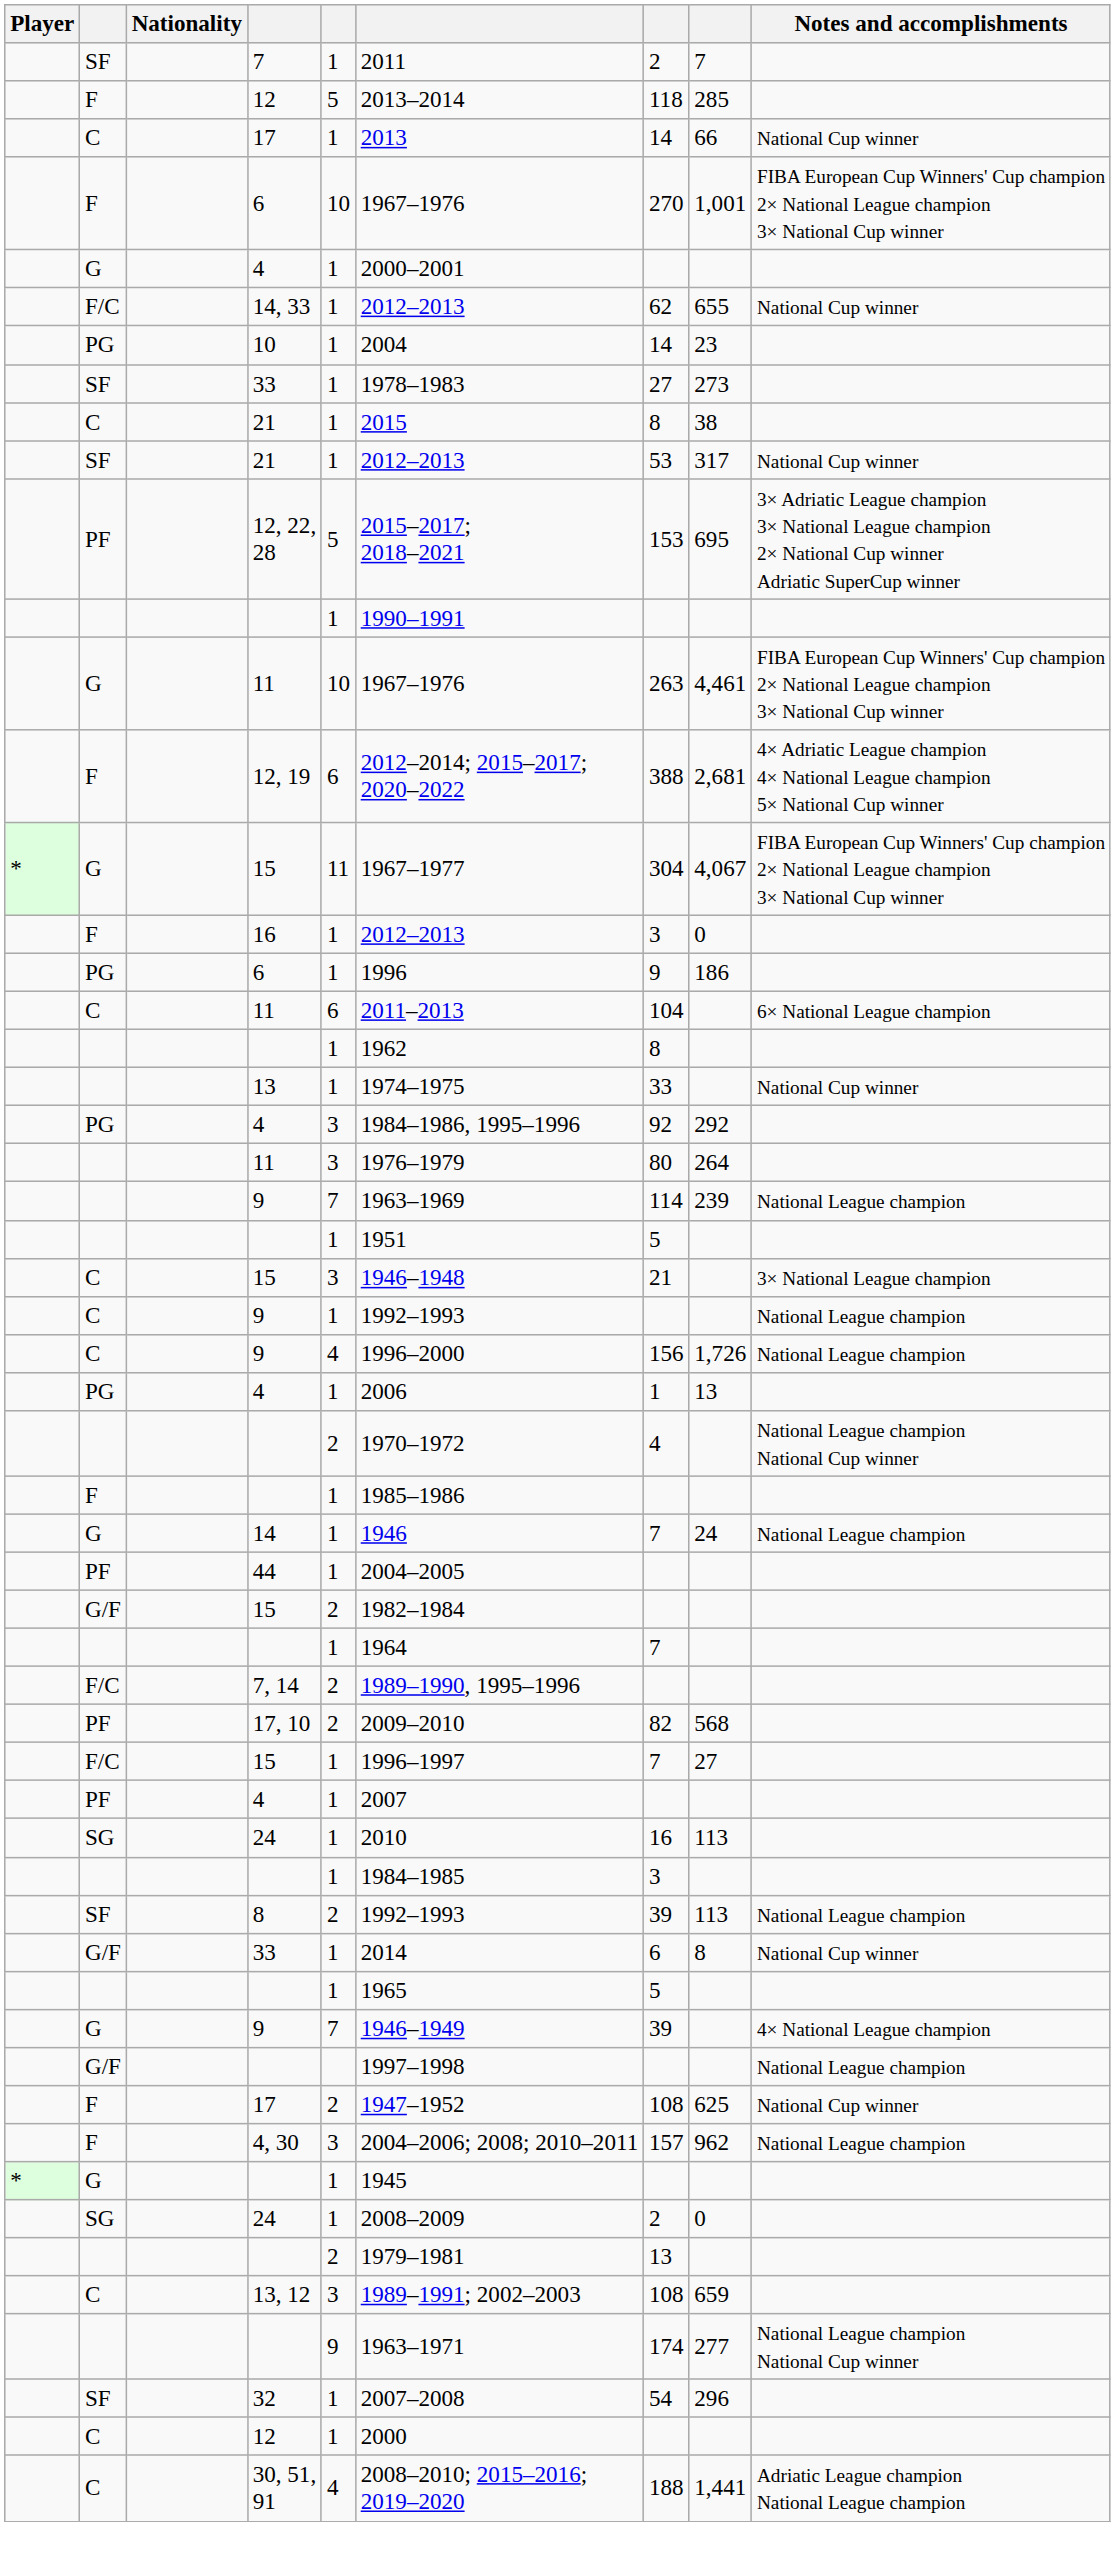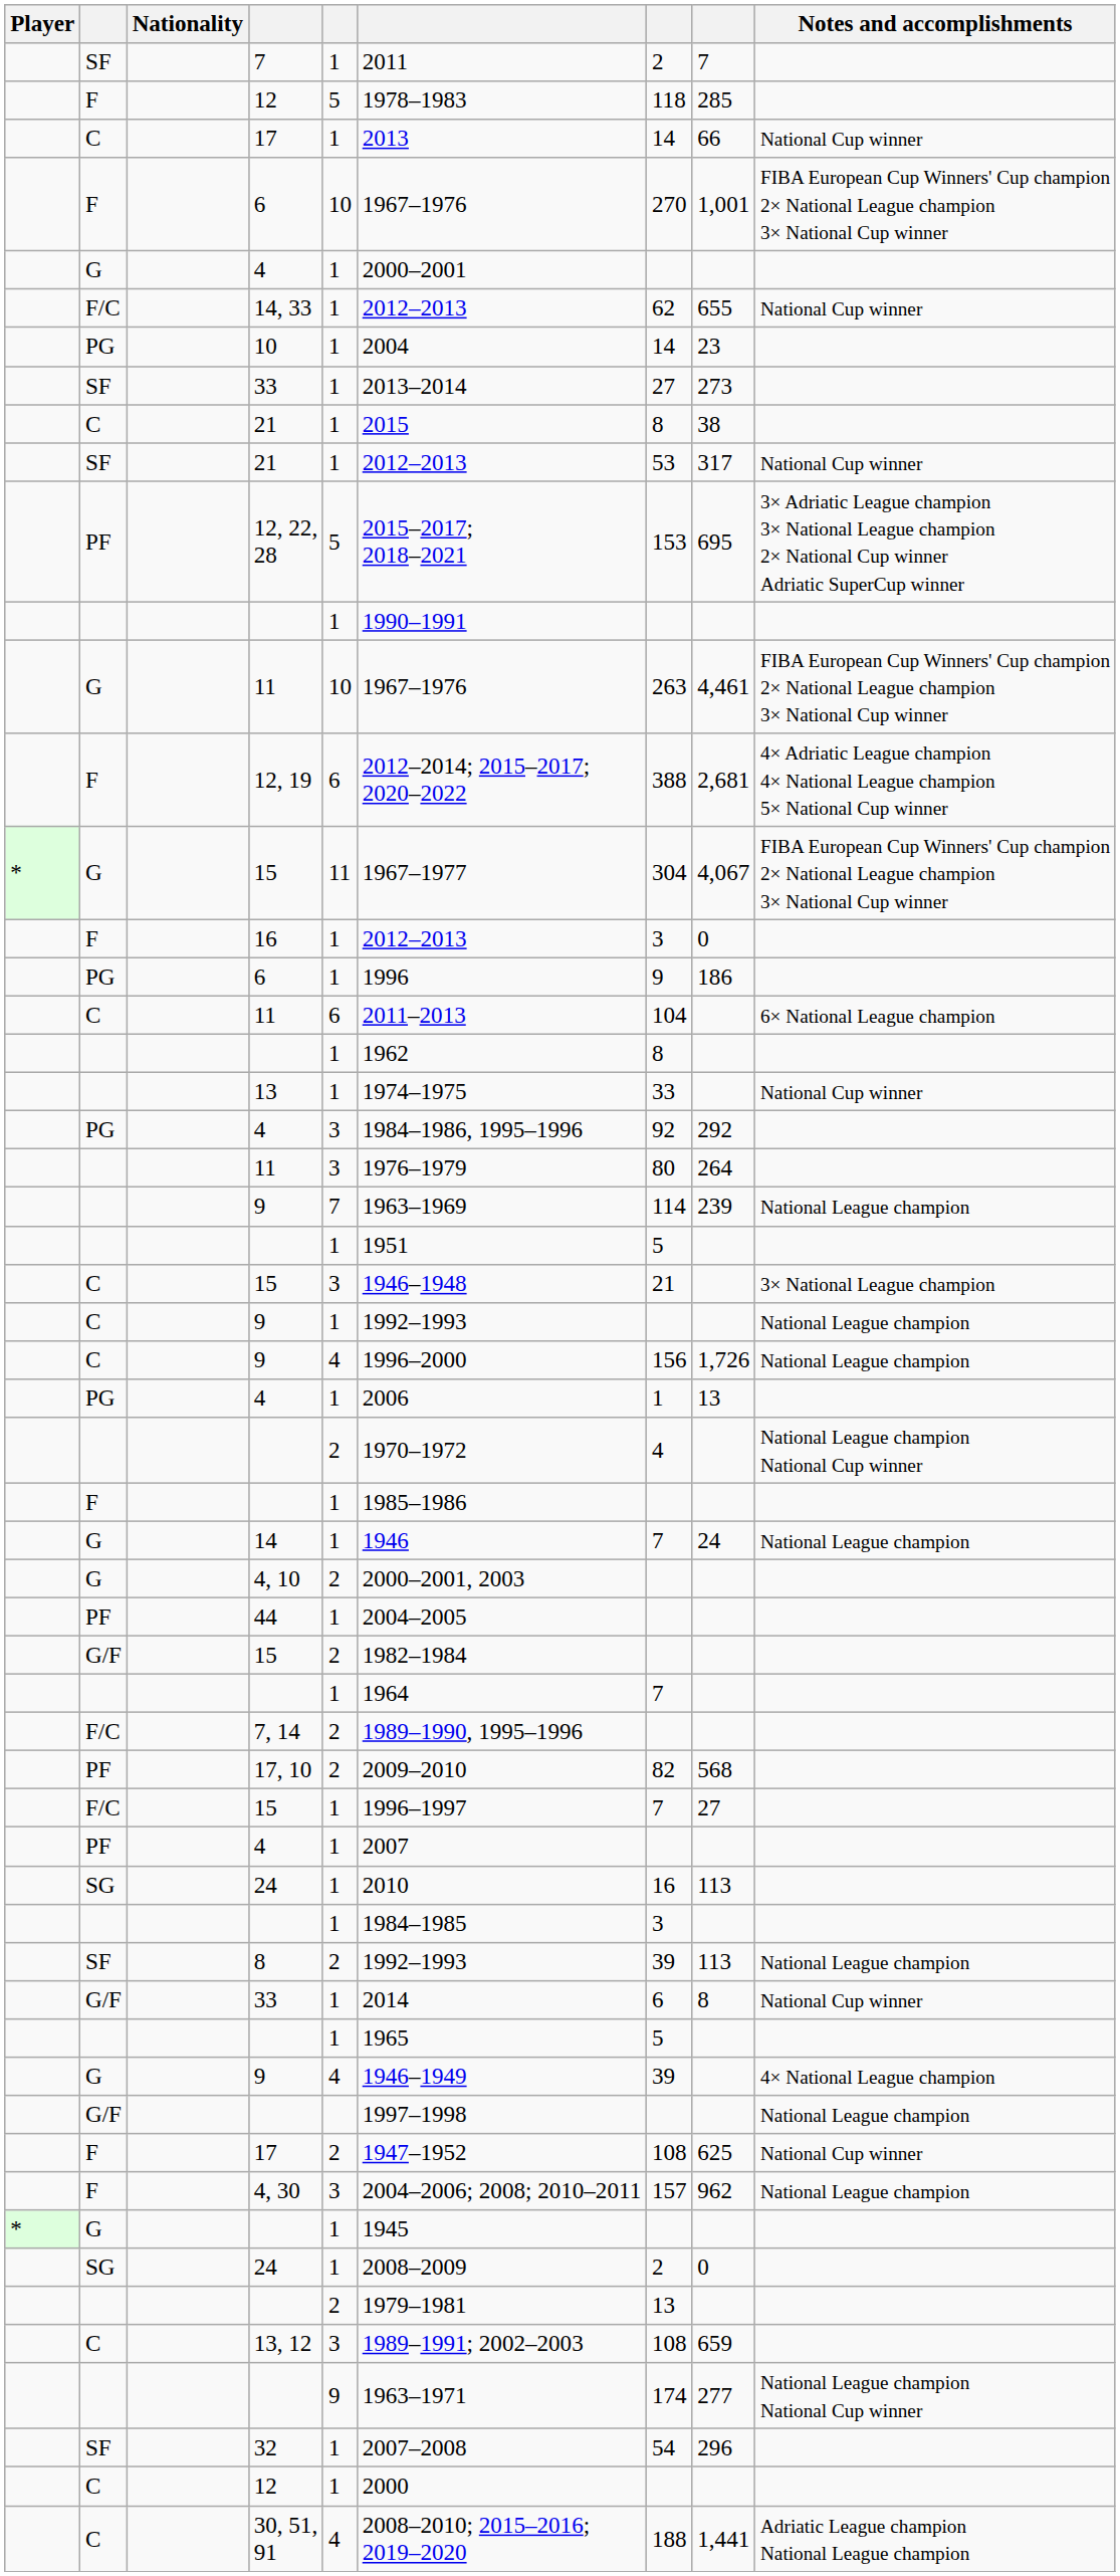F / 12 | column 6: 2013–2014 -> 1978–1983
SF / 33 | column 6: 1978–1983 -> 2013–2014
+ row: G | 4, 10 | 2 | 2000–2001, 2003
G / 9 | column 5: 7 -> 4
